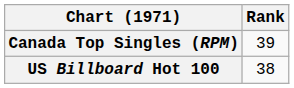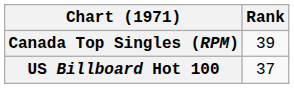US Billboard Hot 100 | Rank: 38 -> 37
